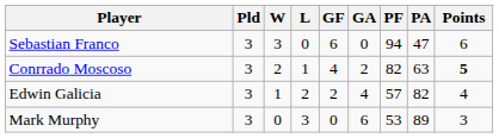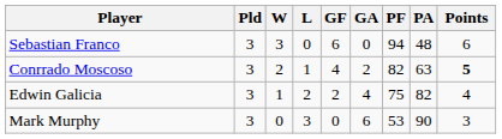Sebastian Franco | PA: 47 -> 48
Edwin Galicia | PF: 57 -> 75
Mark Murphy | PA: 89 -> 90
